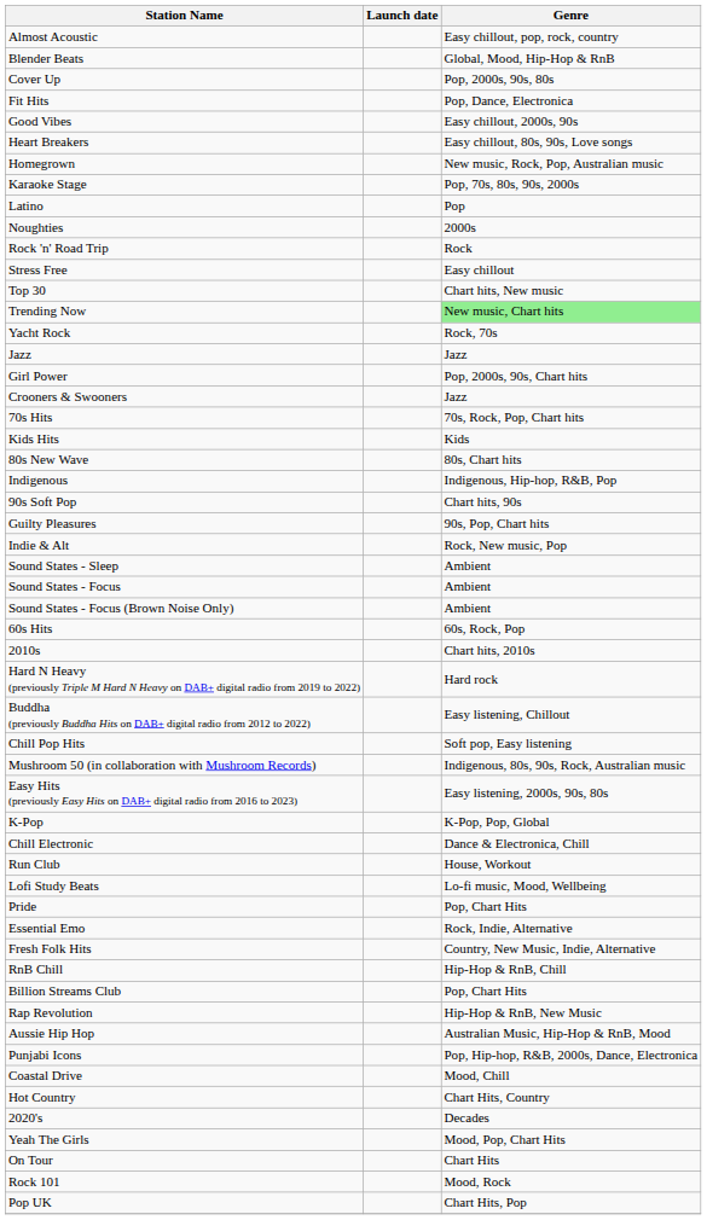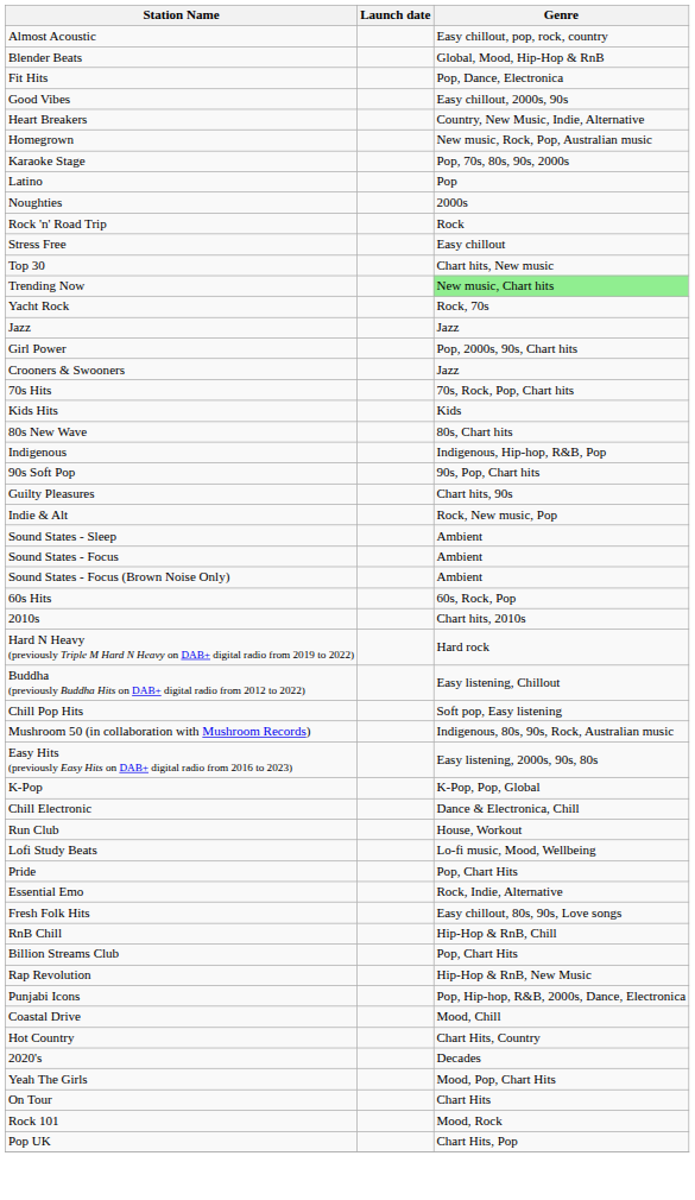- row: Cover Up | Pop, 2000s, 90s, 80s
Heart Breakers | Genre: Easy chillout, 80s, 90s, Love songs -> Country, New Music, Indie, Alternative
90s Soft Pop | Genre: Chart hits, 90s -> 90s, Pop, Chart hits
Guilty Pleasures | Genre: 90s, Pop, Chart hits -> Chart hits, 90s
Fresh Folk Hits | Genre: Country, New Music, Indie, Alternative -> Easy chillout, 80s, 90s, Love songs
- row: Aussie Hip Hop | Australian Music, Hip-Hop & RnB, Mood
